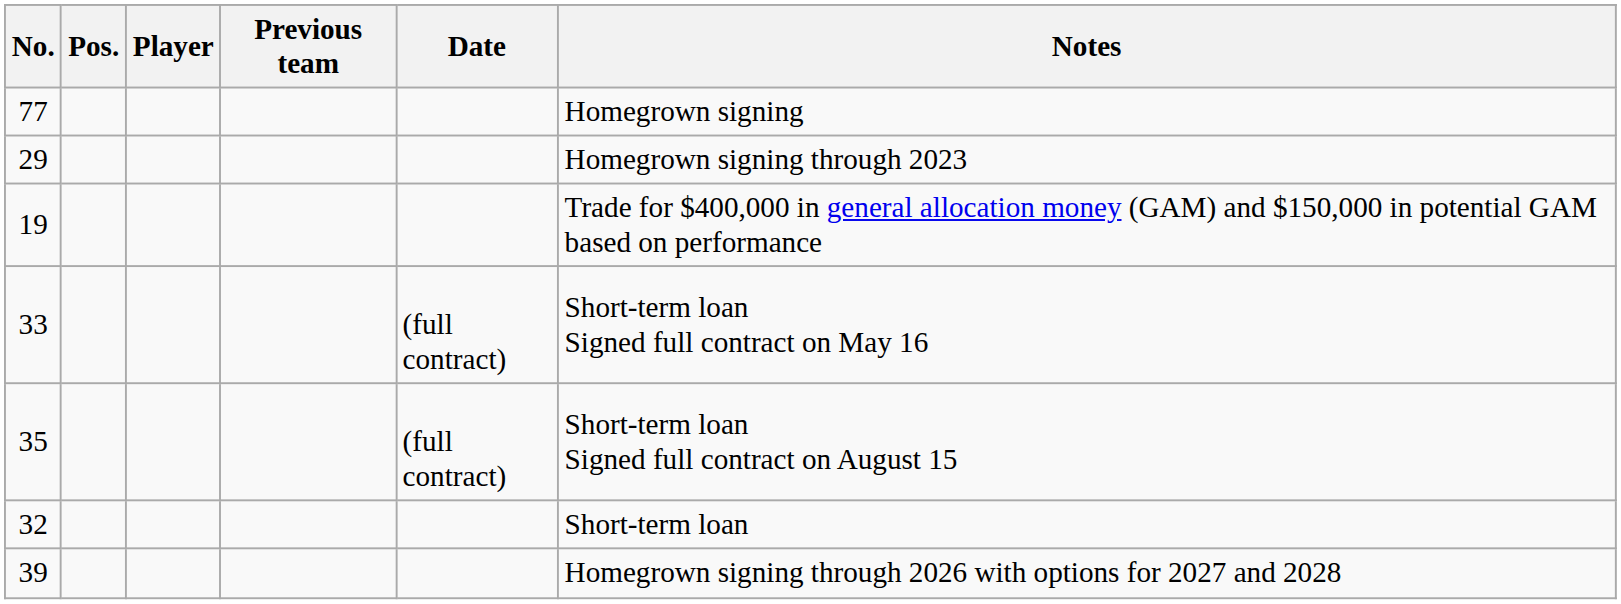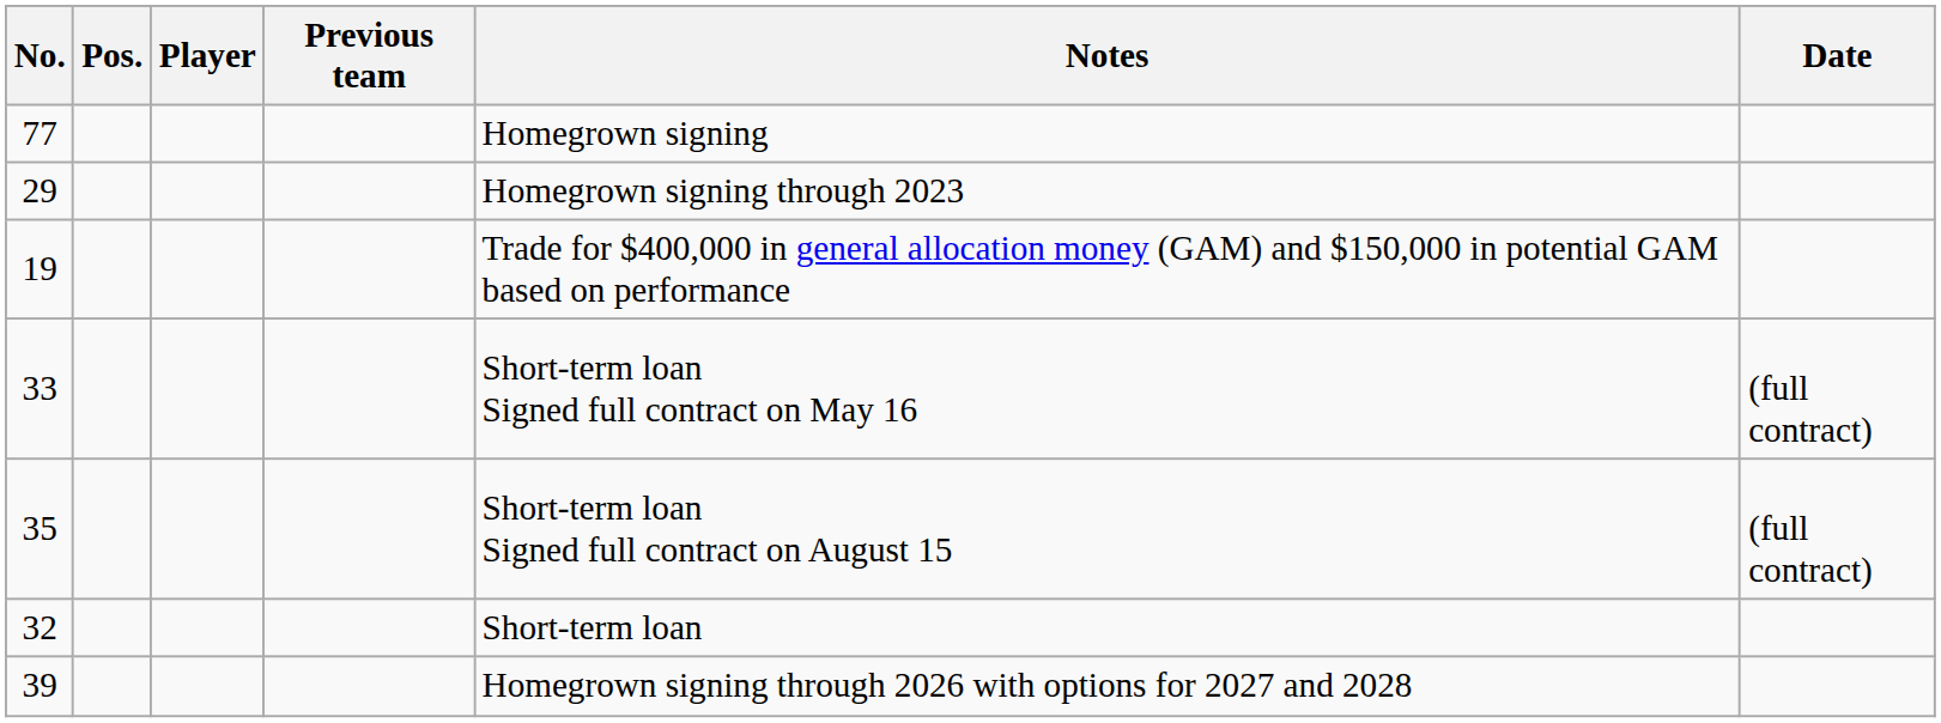columns swapped: Notes <-> Date
